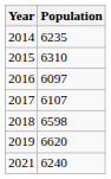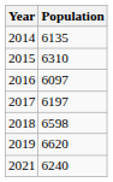2014 | Population: 6235 -> 6135
2017 | Population: 6107 -> 6197
